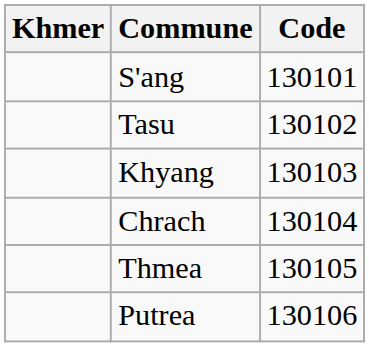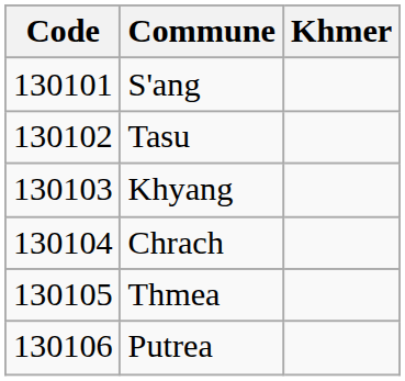columns swapped: Code <-> Khmer
